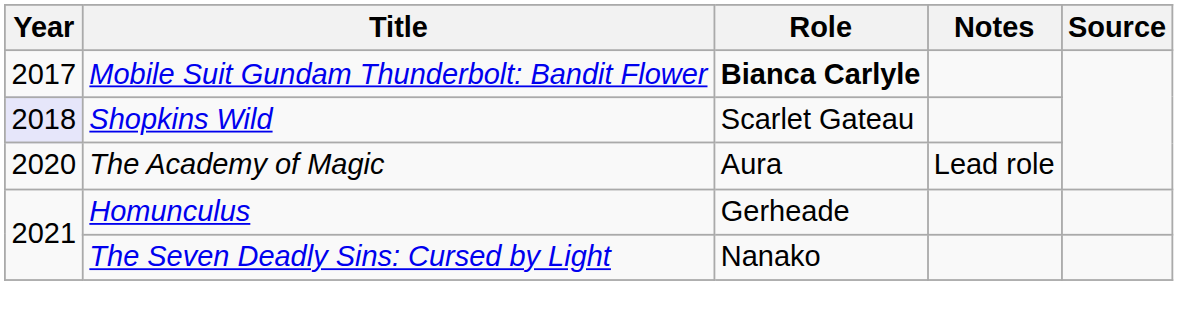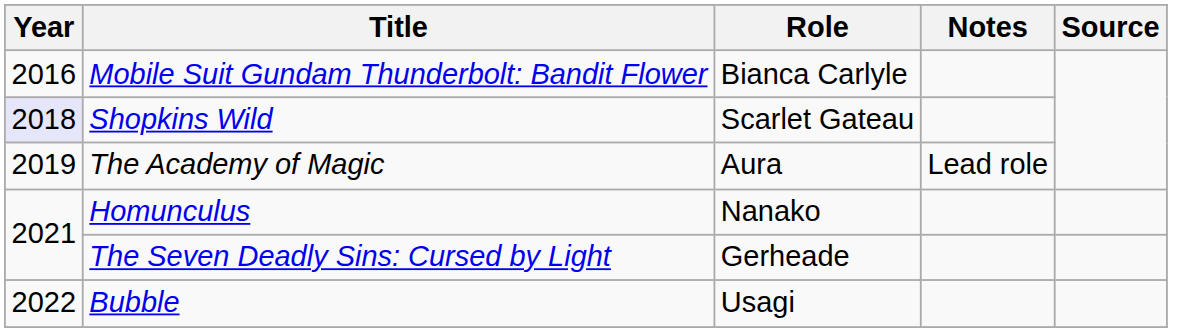Mobile Suit Gundam Thunderbolt: Bandit Flower | Year: 2017 -> 2016
Mobile Suit Gundam Thunderbolt: Bandit Flower | Role: bold -> normal
The Academy of Magic | Year: 2020 -> 2019
Homunculus | Role: Gerheade -> Nanako
The Seven Deadly Sins: Cursed by Light | Role: Nanako -> Gerheade
+ row: 2022 | Bubble | Usagi
